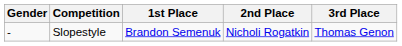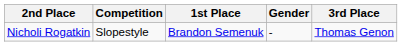columns swapped: Gender <-> 2nd Place
